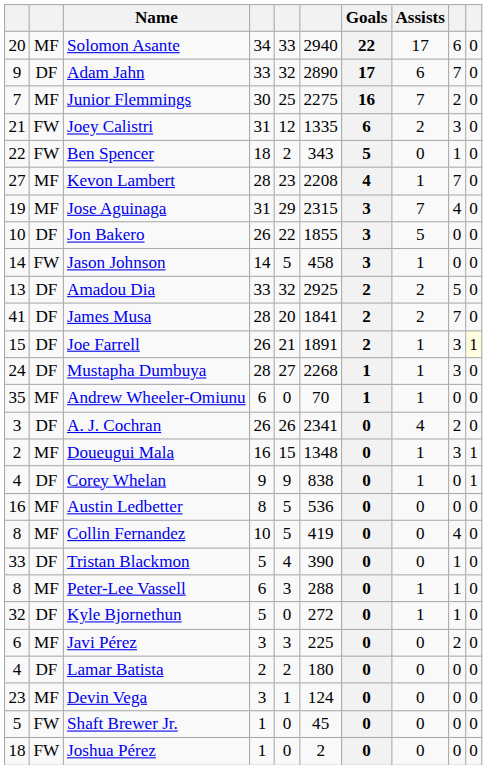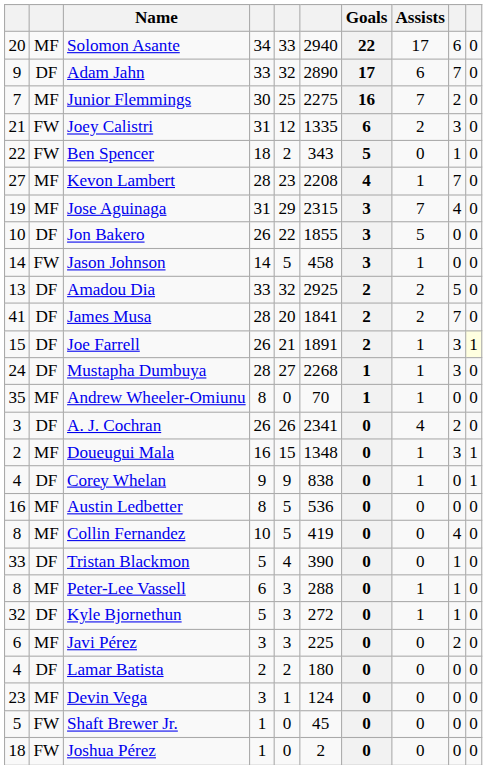Andrew Wheeler-Omiunu | column 4: 6 -> 8
Kyle Bjornethun | column 5: 0 -> 3
